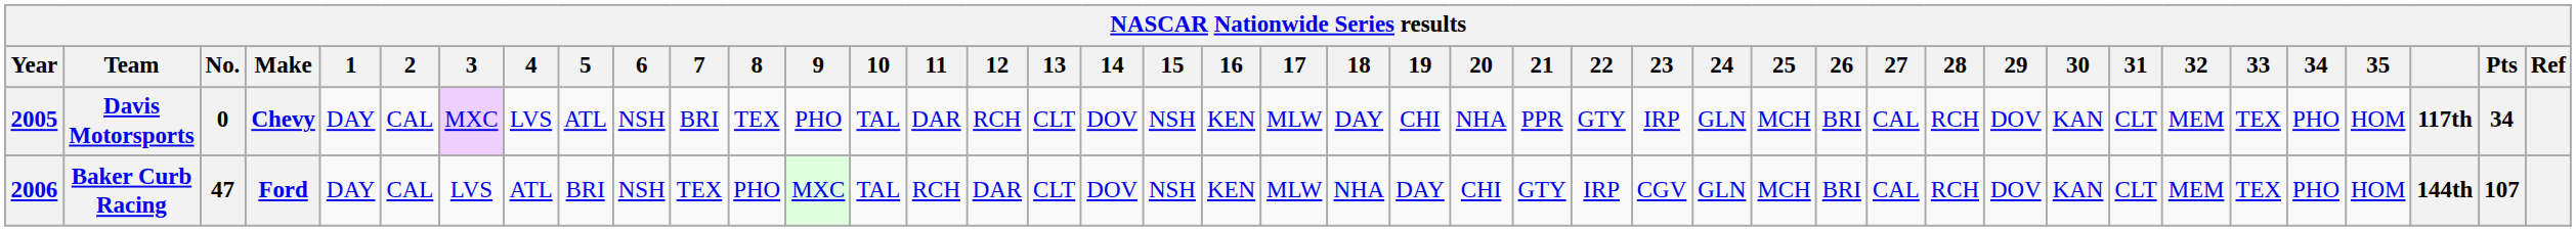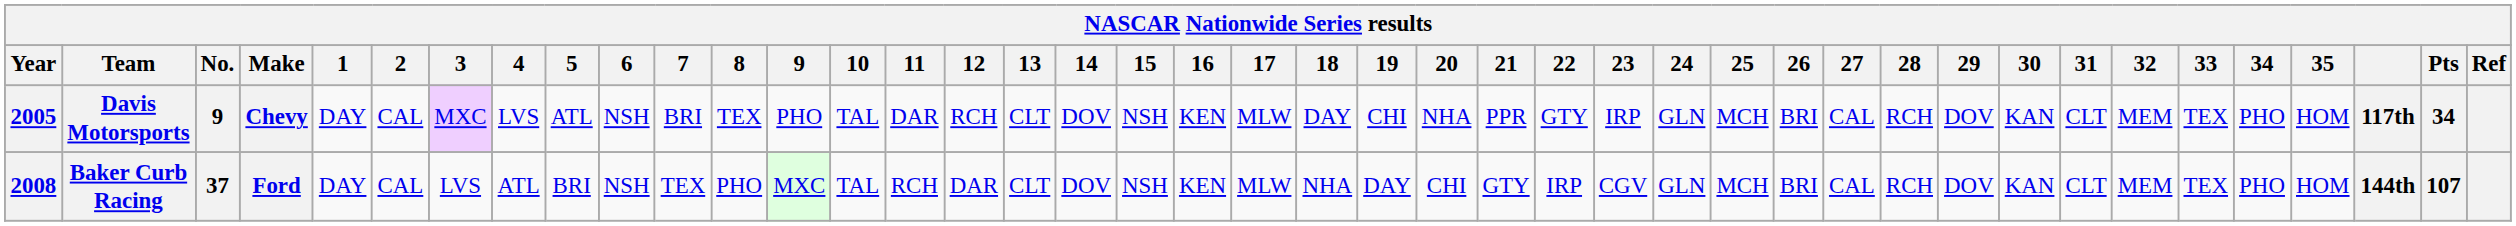Davis Motorsports | No.: 0 -> 9
Baker Curb Racing | Year: 2006 -> 2008
Baker Curb Racing | No.: 47 -> 37
